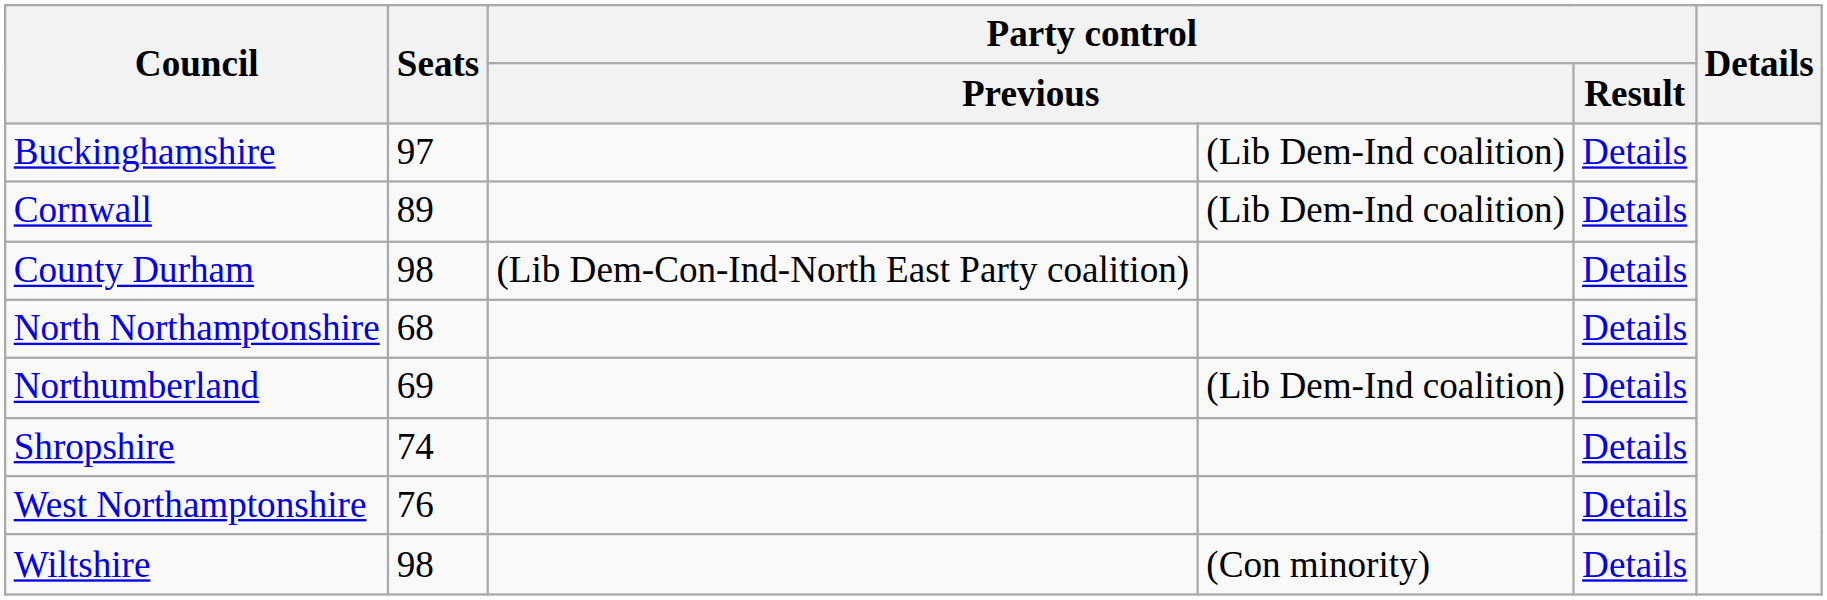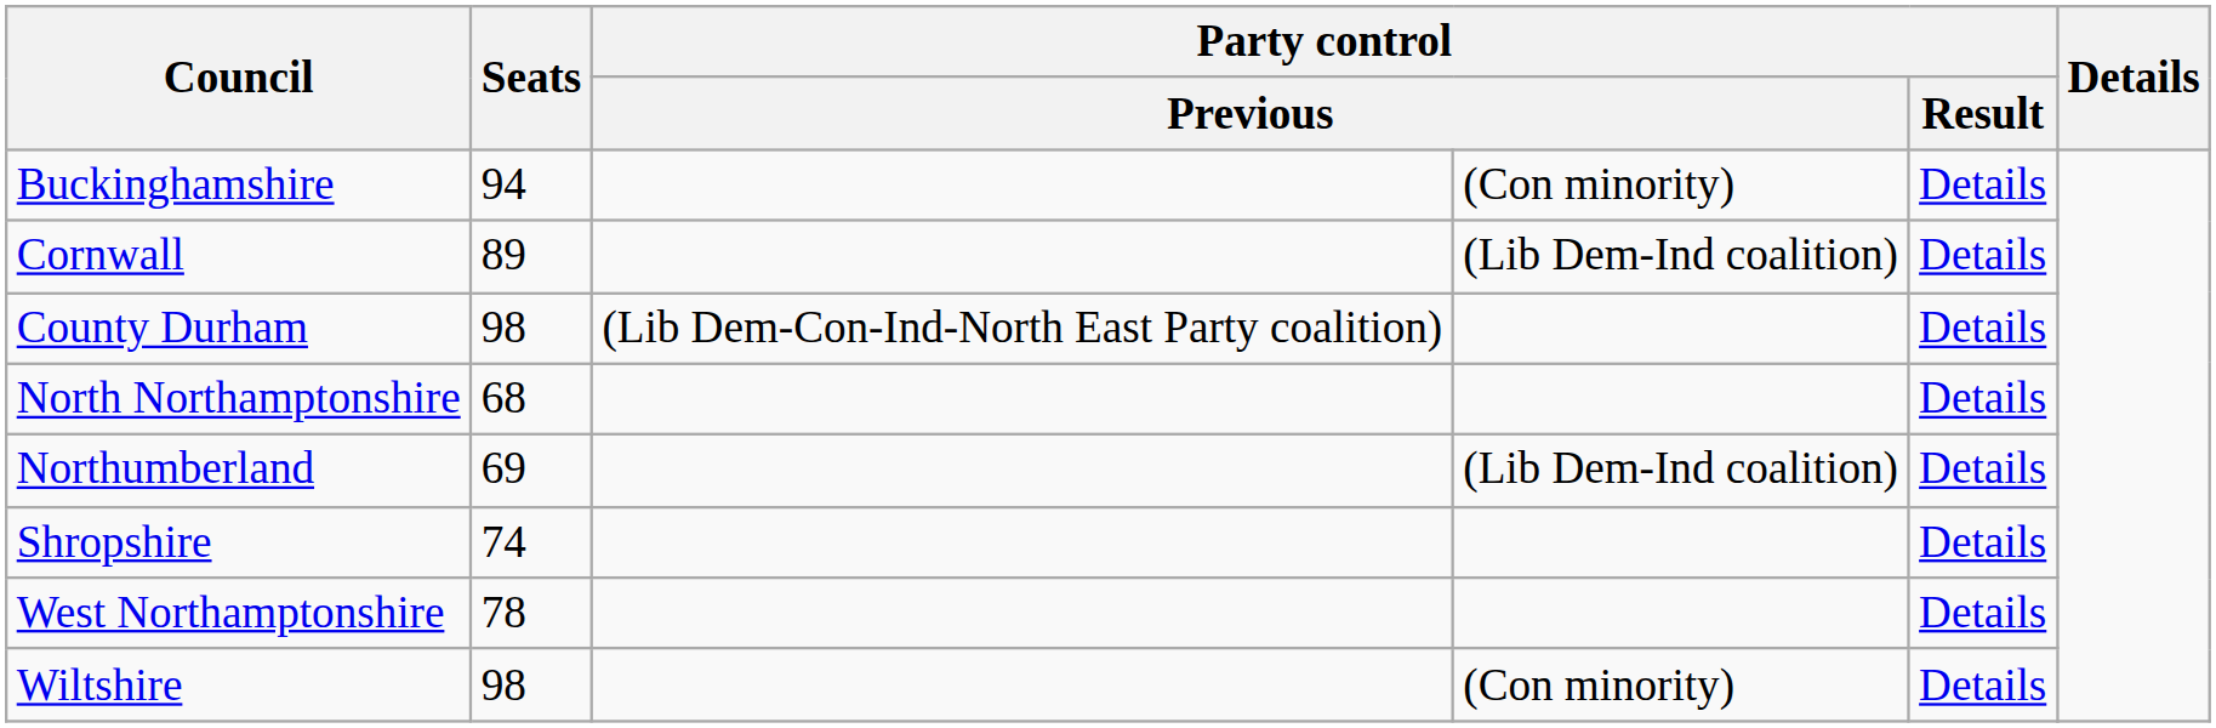Buckinghamshire | Seats: 97 -> 94
Buckinghamshire | column 4: (Lib Dem-Ind coalition) -> (Con minority)
West Northamptonshire | Seats: 76 -> 78
